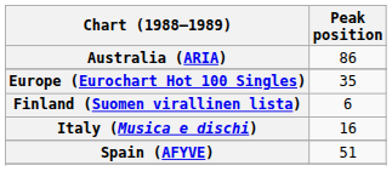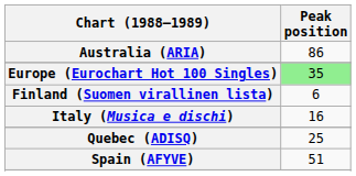Europe (Eurochart Hot 100 Singles) | Peak position: no background -> lightgreen background
+ row: Quebec (ADISQ) | 25
